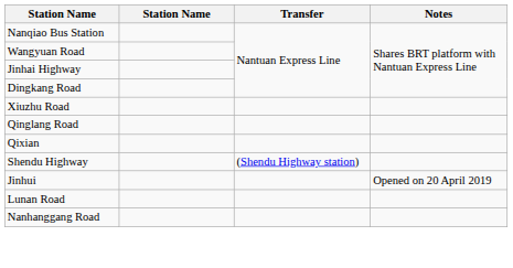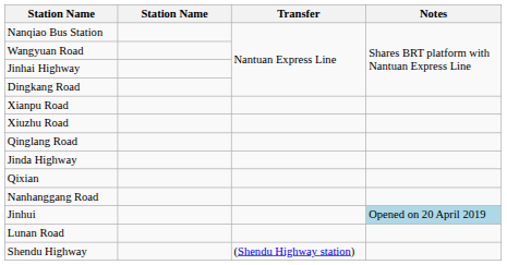+ row: Xianpu Road
+ row: Jinda Highway
rows swapped: Nanhanggang Road <-> Shendu Highway
Jinhui | Notes: no background -> lightblue background
